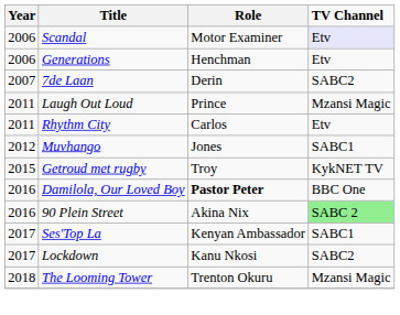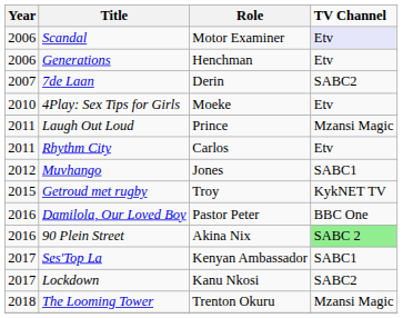+ row: 2010 | 4Play: Sex Tips for Girls | Moeke | Etv
Damilola, Our Loved Boy | Role: bold -> normal
